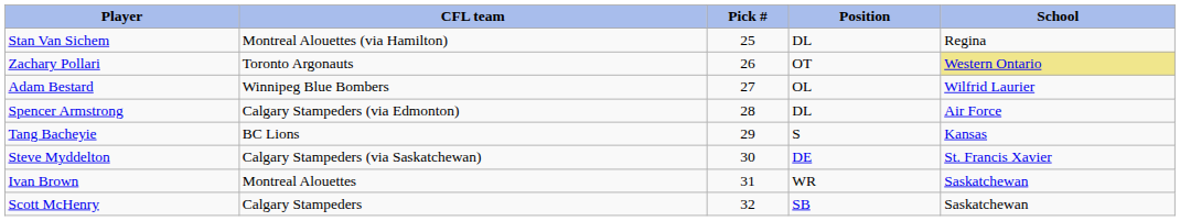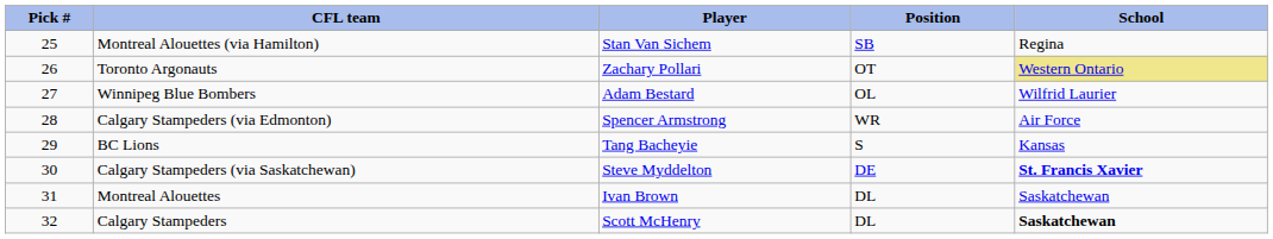columns swapped: Pick # <-> Player
Montreal Alouettes (via Hamilton) | Position: DL -> SB
Calgary Stampeders (via Edmonton) | Position: DL -> WR
Calgary Stampeders (via Saskatchewan) | School: normal -> bold
Montreal Alouettes | Position: WR -> DL
Calgary Stampeders | Position: SB -> DL
Calgary Stampeders | School: normal -> bold
